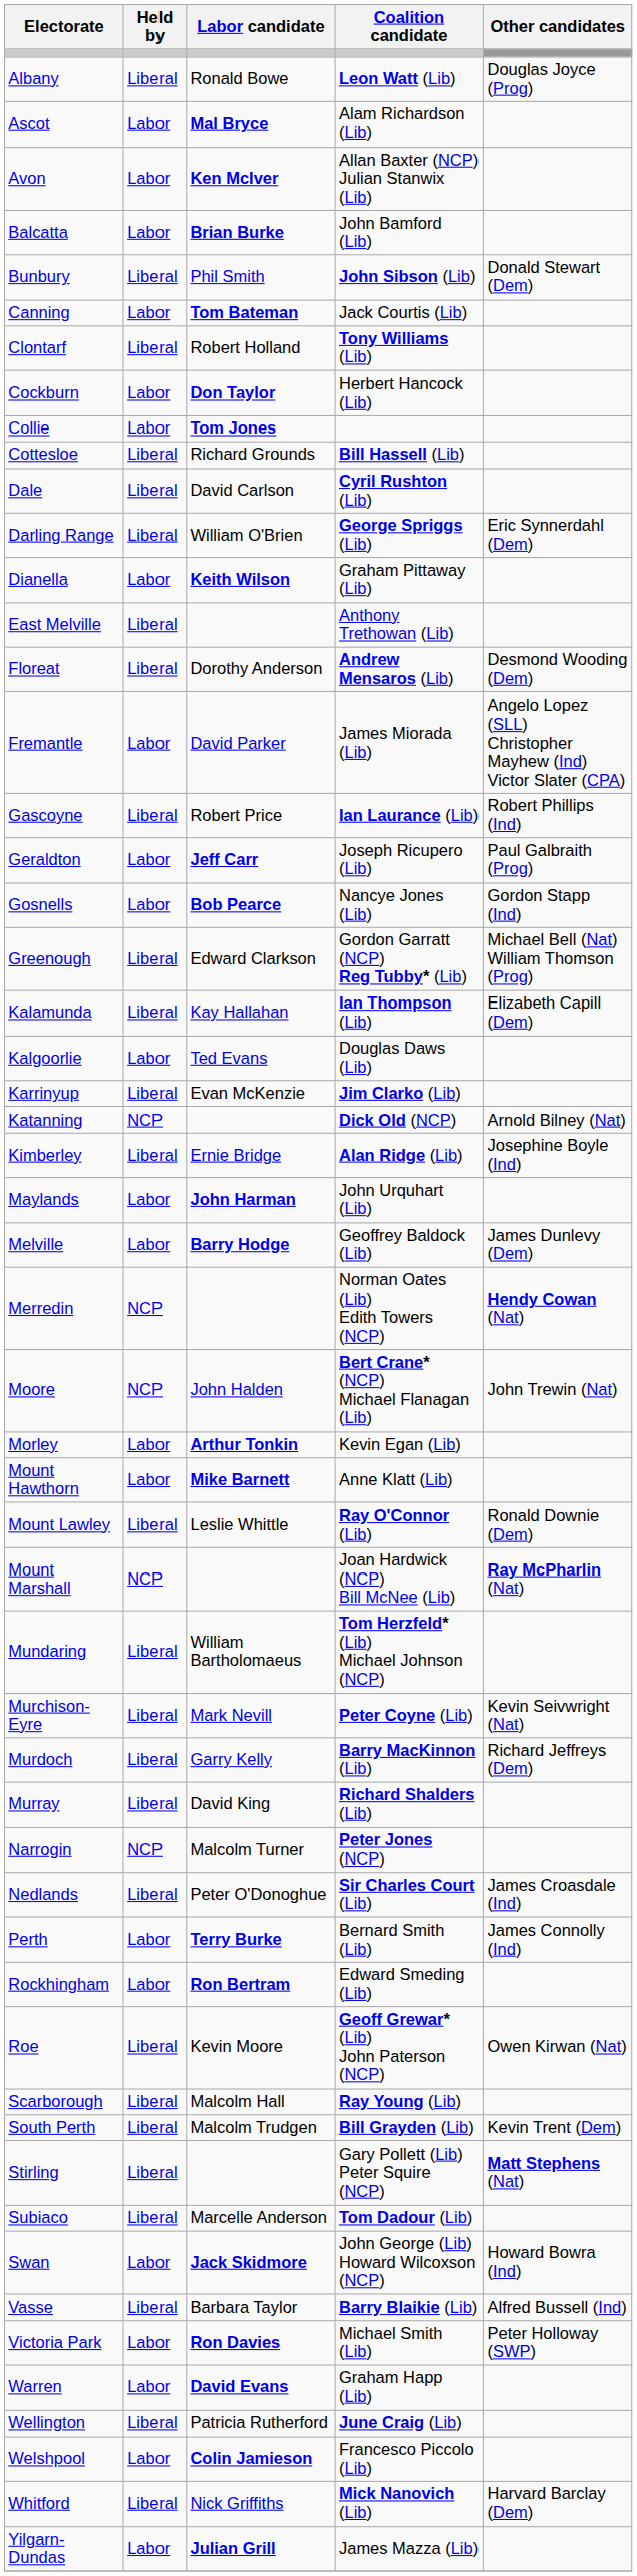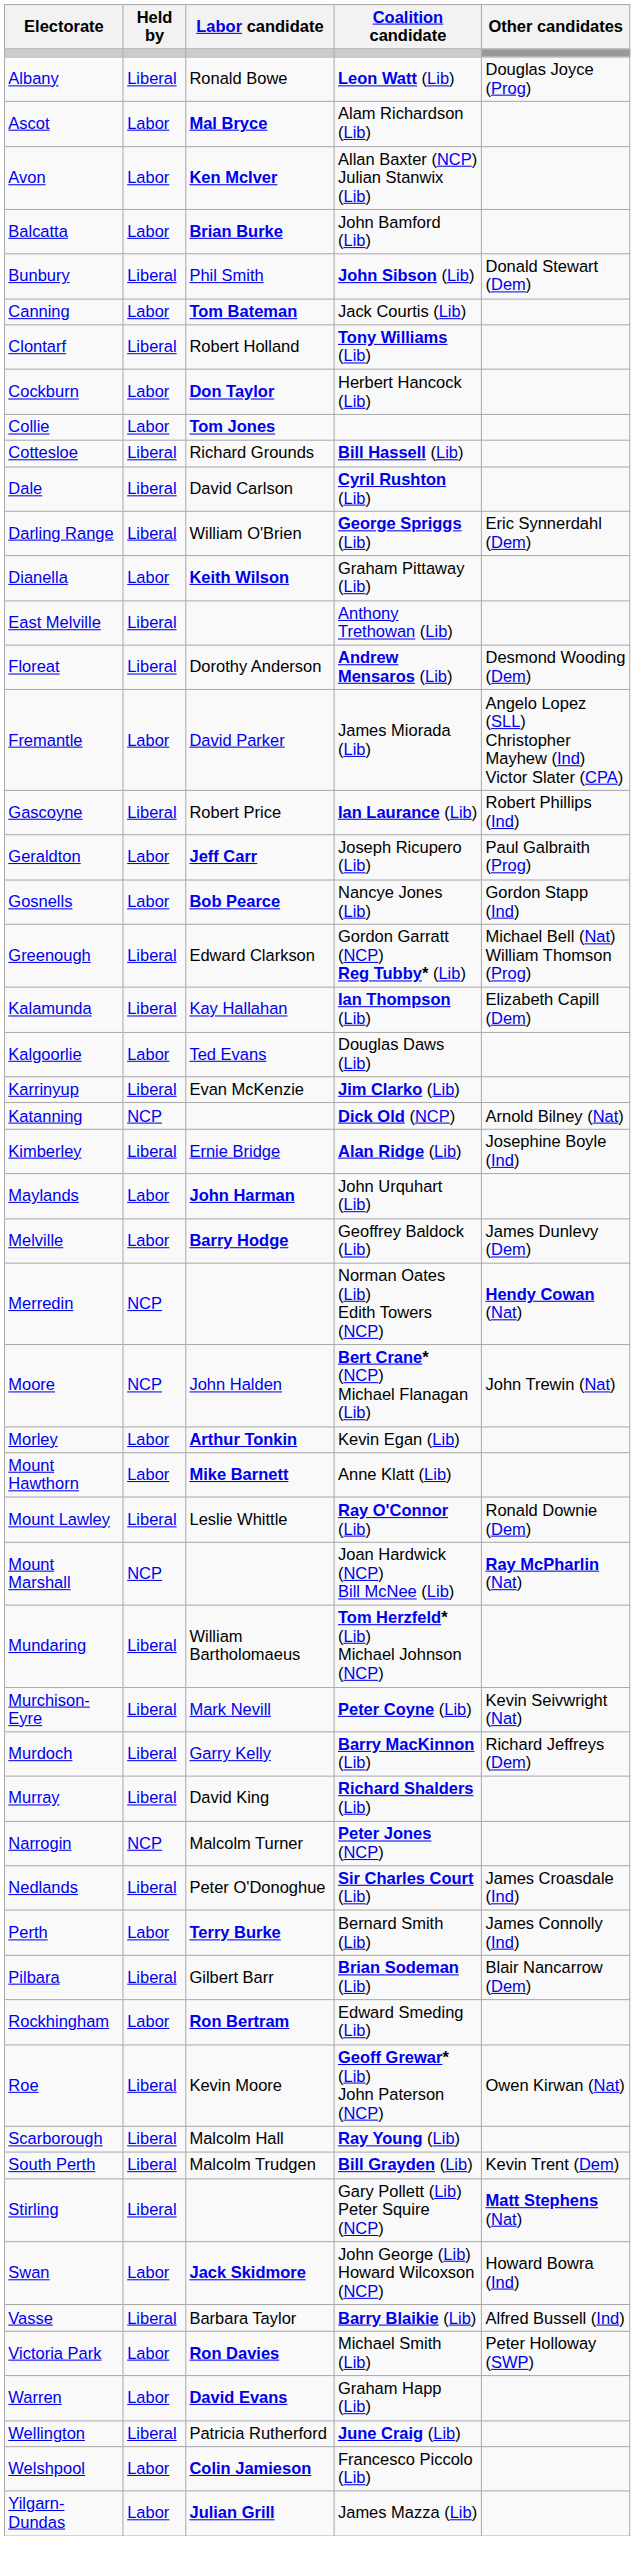+ row: Pilbara | Liberal | Gilbert Barr | Brian Sodeman (Lib) | Blair Nancarrow (Dem)
- row: Subiaco | Liberal | Marcelle Anderson | Tom Dadour (Lib)
- row: Whitford | Liberal | Nick Griffiths | Mick Nanovich (Lib) | Harvard Barclay (Dem)
